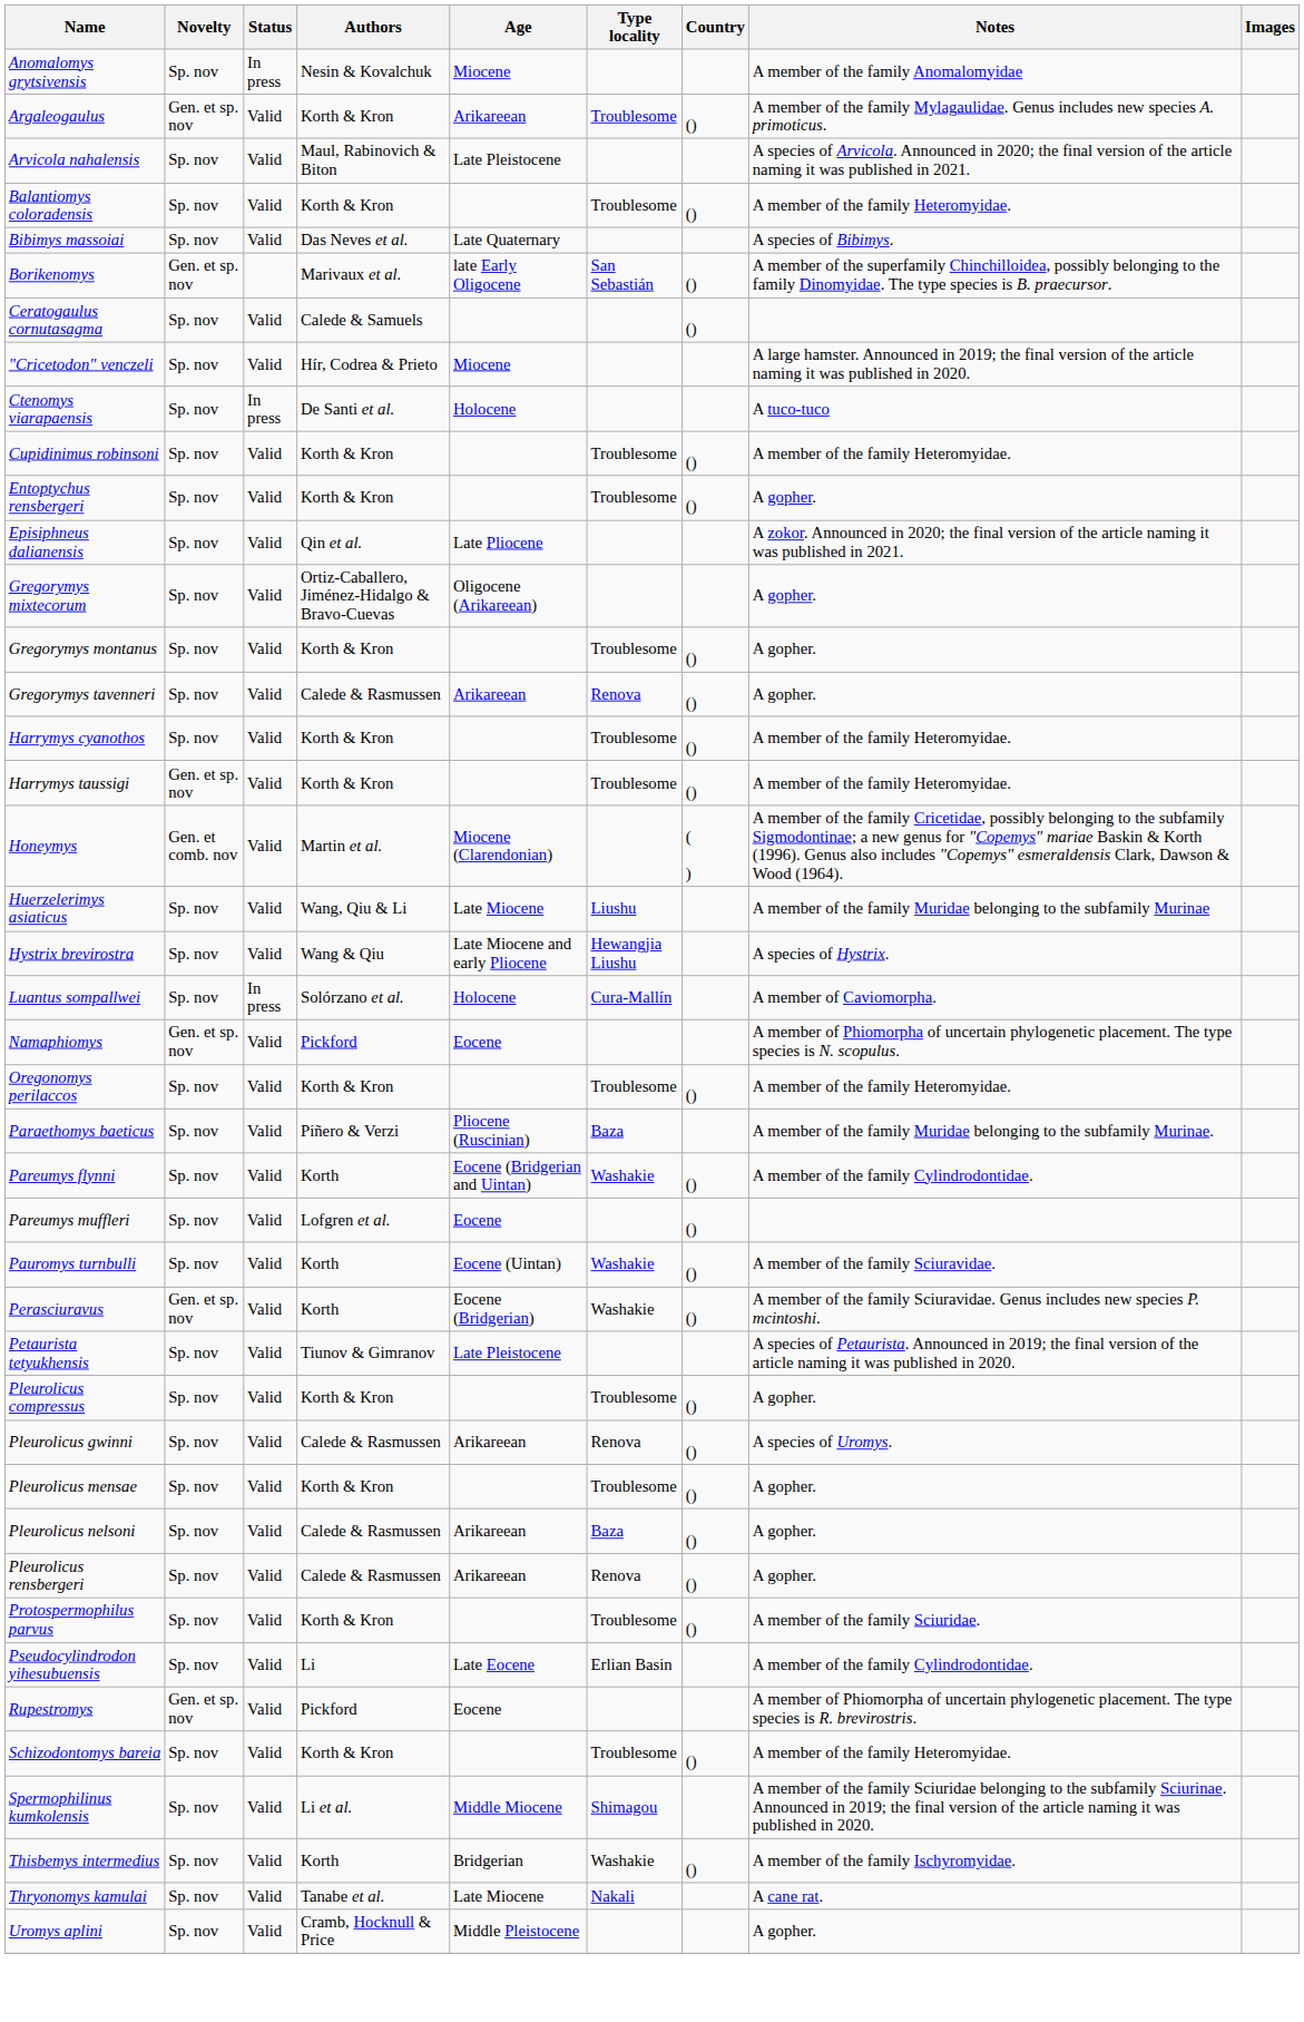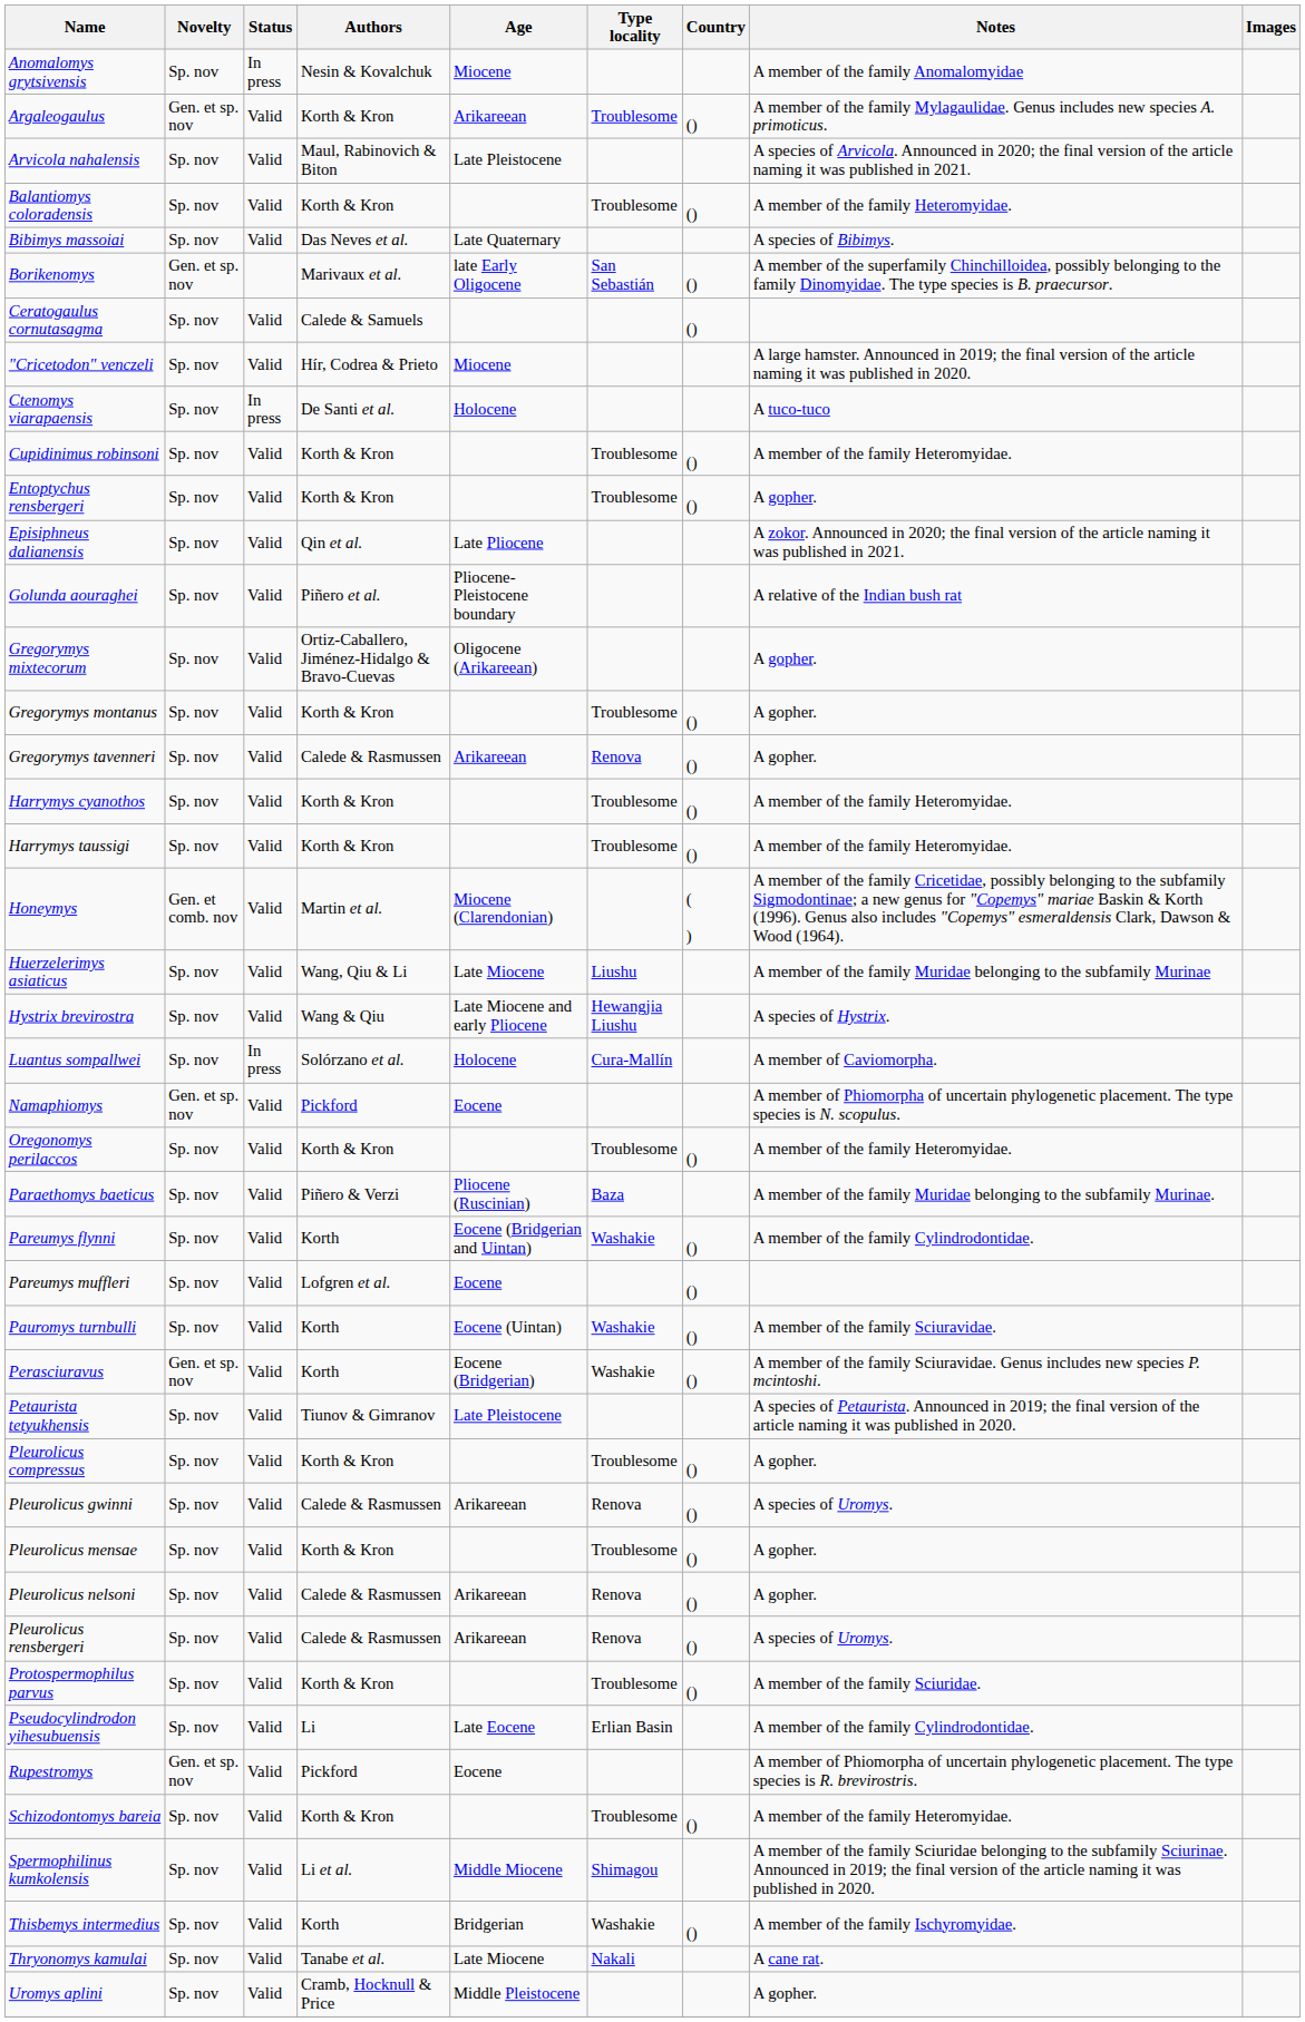+ row: Golunda aouraghei | Sp. nov | Valid | Piñero et al. | Pliocene-Pleistocene boundary | A relative of the Indian bush rat
Harrymys taussigi | Novelty: Gen. et sp. nov -> Sp. nov
Pleurolicus nelsoni | Type locality: Baza -> Renova
Pleurolicus rensbergeri | Notes: A gopher. -> A species of Uromys.
